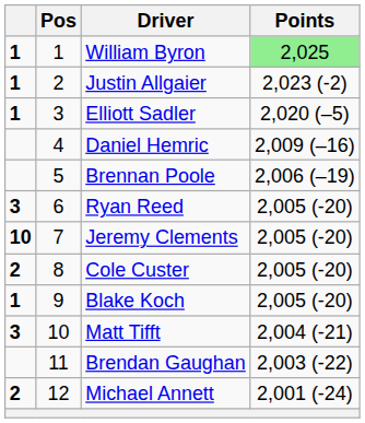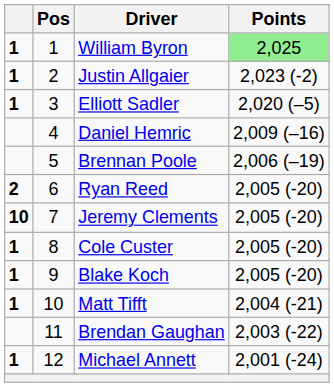Ryan Reed | column 1: 3 -> 2
Cole Custer | column 1: 2 -> 1
Matt Tifft | column 1: 3 -> 1
Michael Annett | column 1: 2 -> 1
